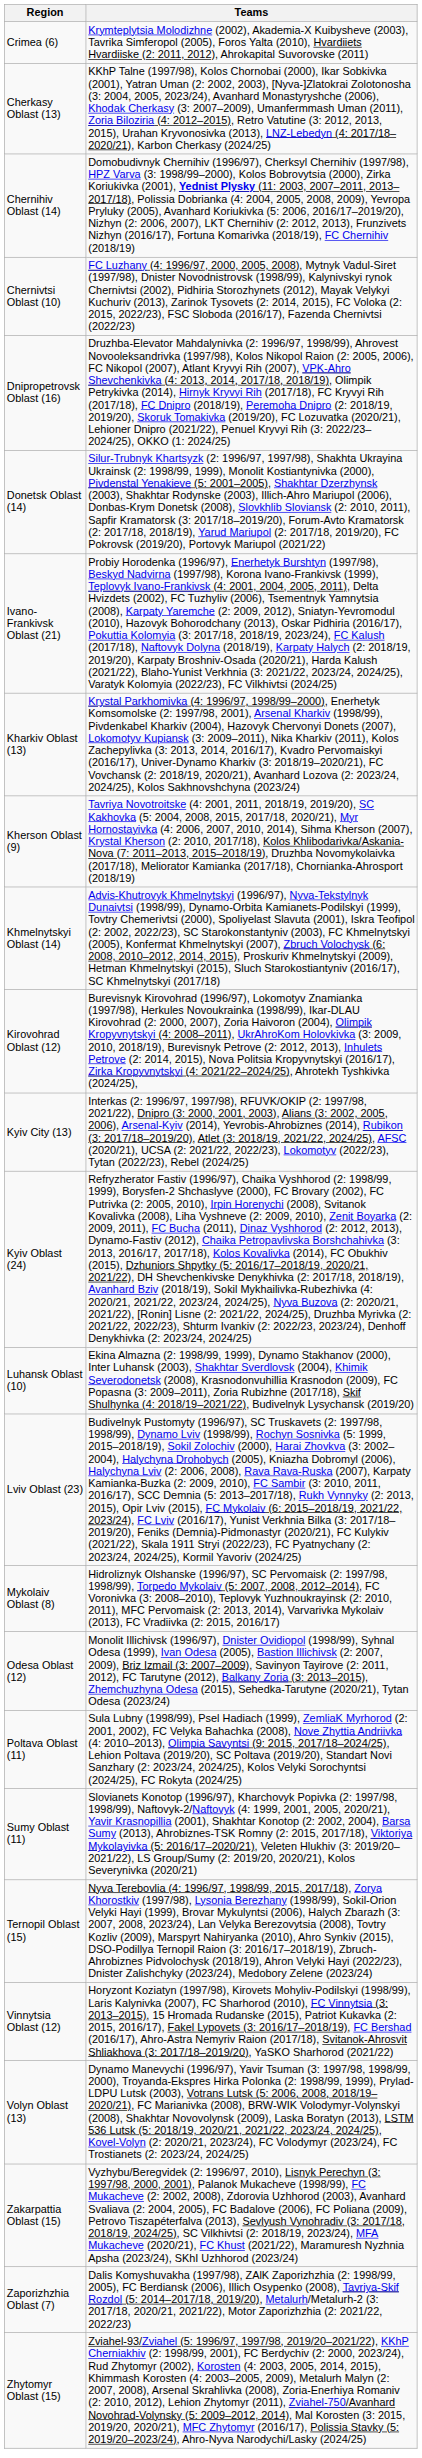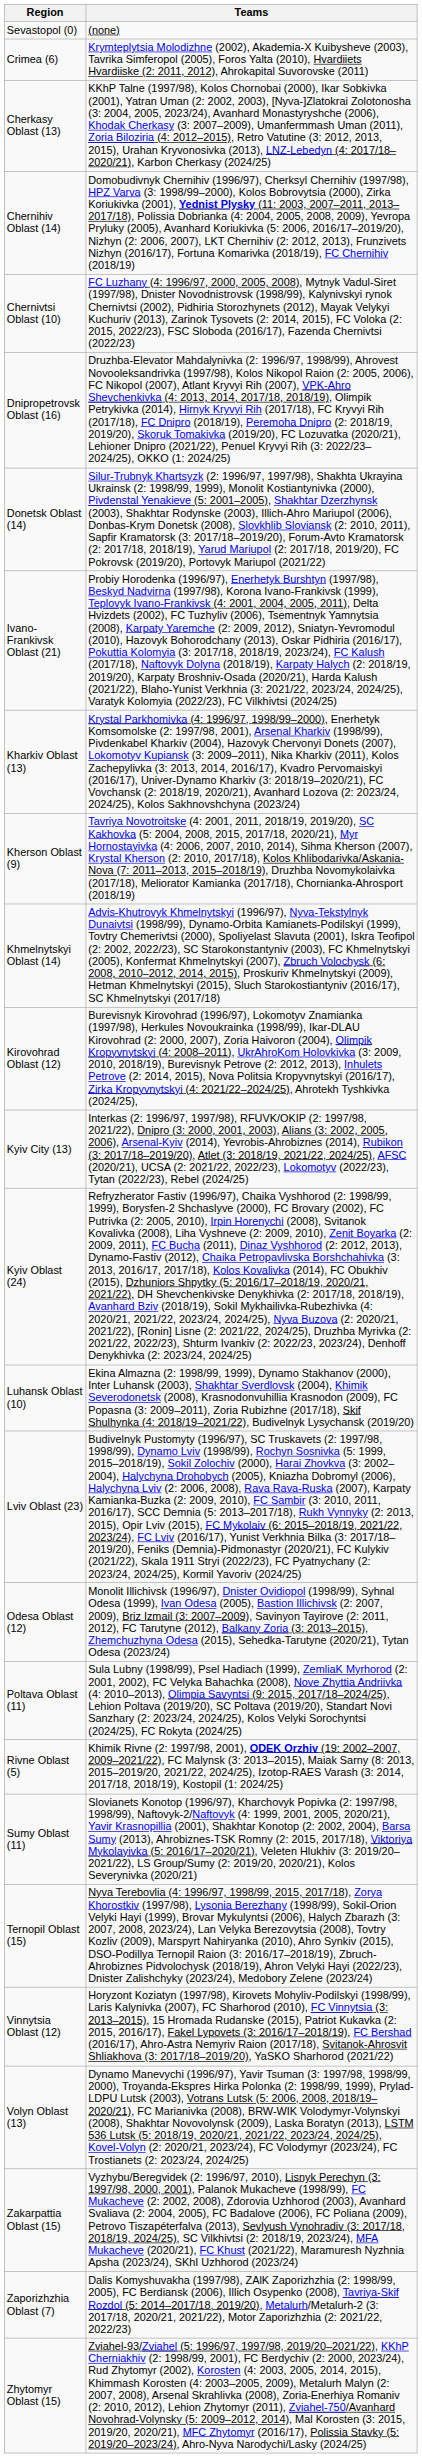+ row: Sevastopol (0) | (none)
- row: Mykolaiv Oblast (8) | Hidroliznyk Olshanske (1996/97), SC Pervomaisk (2: 1997/98, 1998/99), Torpedo Mykolaiv (5: 2007, 2008, 2012–2014), FC Voronivka (3: 2008–2010), Teplovyk Yuzhnoukrayinsk (2: 2010, 2011), MFC Pervomaisk (2: 2013, 2014), Varvarivka Mykolaiv (2013), FC Vradiivka (2: 2015, 2016/17)
+ row: Rivne Oblast (5) | Khimik Rivne (2: 1997/98, 2001), ODEK Orzhiv (19: 2002–2007, 2009–2021/22), FC Malynsk (3: 2013–2015), Maiak Sarny (8: 2013, 2015–2019/20, 2021/22, 2024/25), Izotop-RAES Varash (3: 2014, 2017/18, 2018/19), Kostopil (1: 2024/25)
